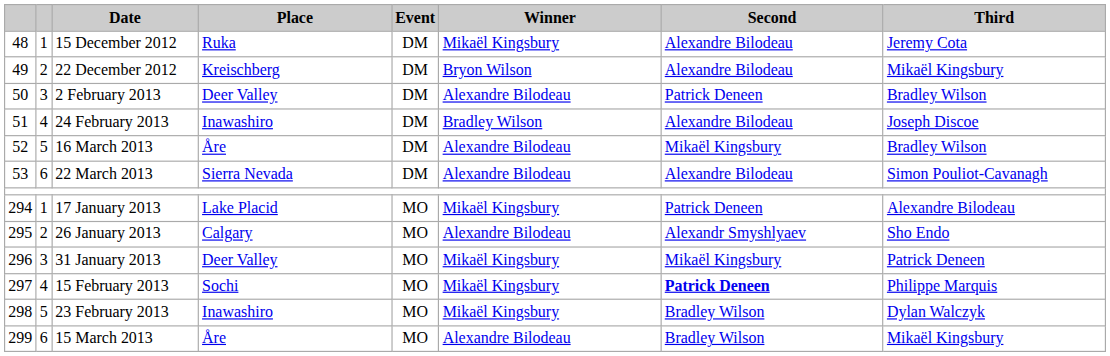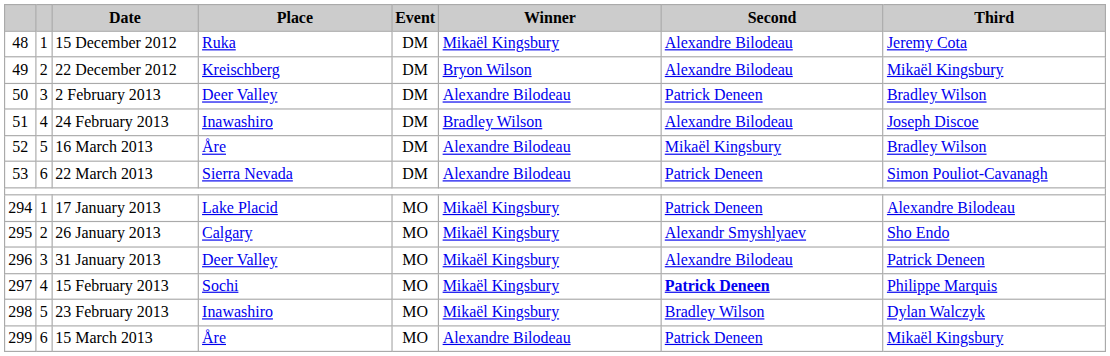22 March 2013 | Second: Alexandre Bilodeau -> Patrick Deneen
26 January 2013 | Winner: Alexandre Bilodeau -> Mikaël Kingsbury
31 January 2013 | Second: Mikaël Kingsbury -> Alexandre Bilodeau
15 March 2013 | Second: Bradley Wilson -> Patrick Deneen
